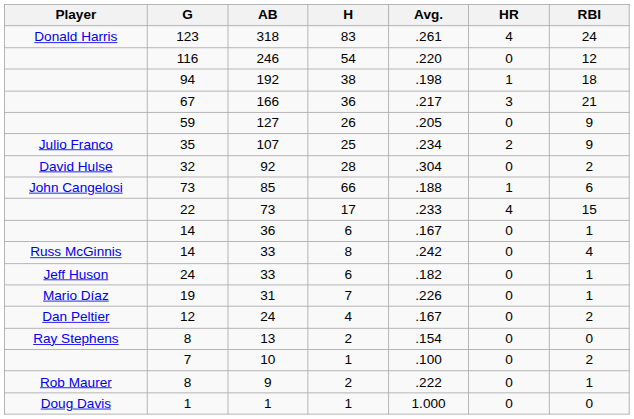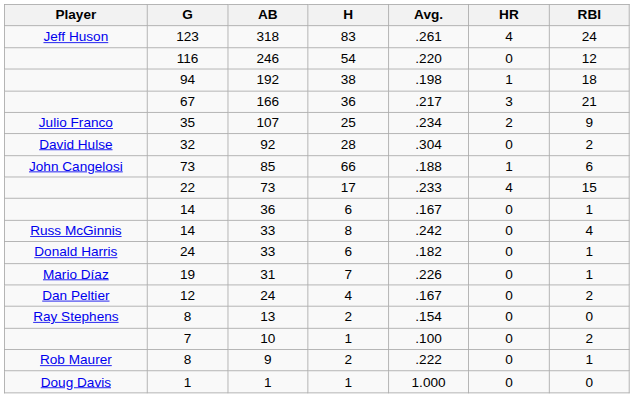318 | Player: Donald Harris -> Jeff Huson
- row: 59 | 127 | 26 | .205 | 0 | 9
24 / 33 | Player: Jeff Huson -> Donald Harris
